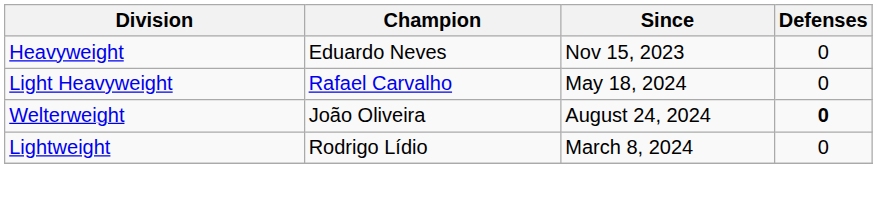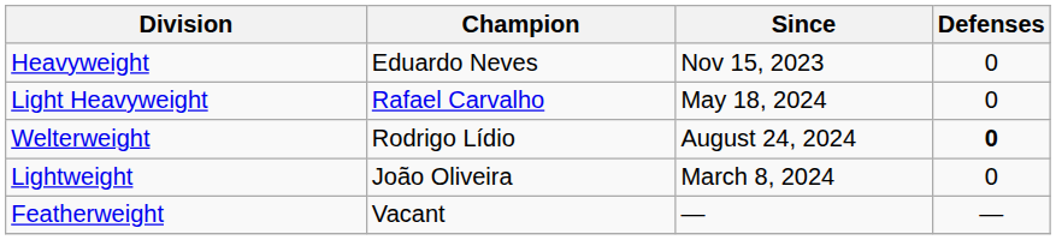Welterweight | Champion: João Oliveira -> Rodrigo Lídio
Lightweight | Champion: Rodrigo Lídio -> João Oliveira
+ row: Featherweight | Vacant | — | —
